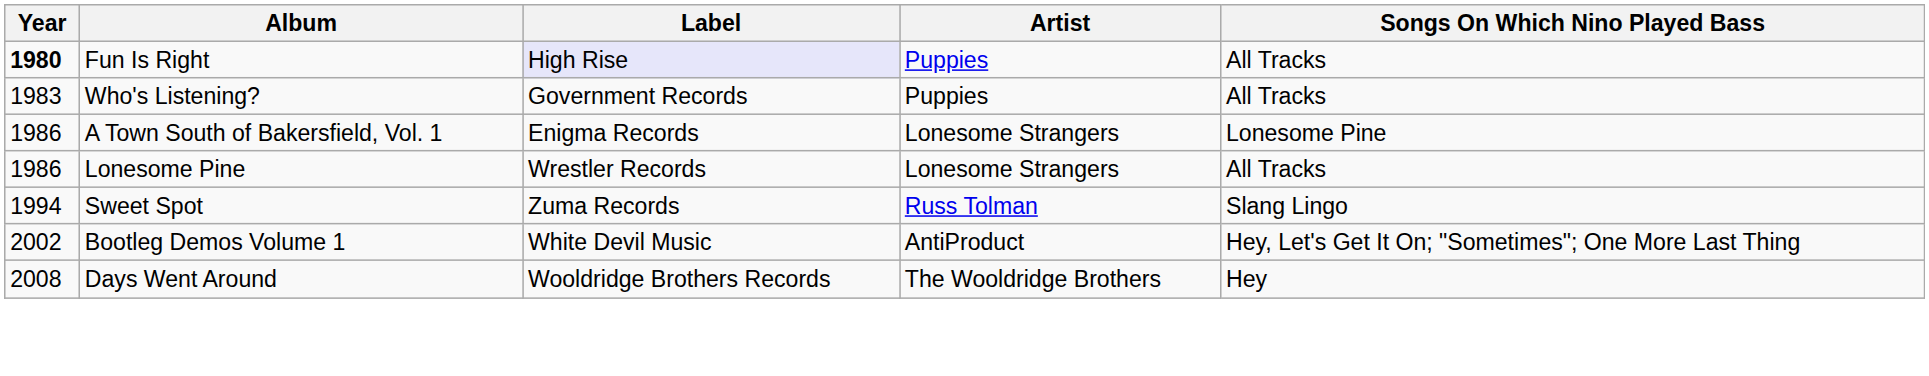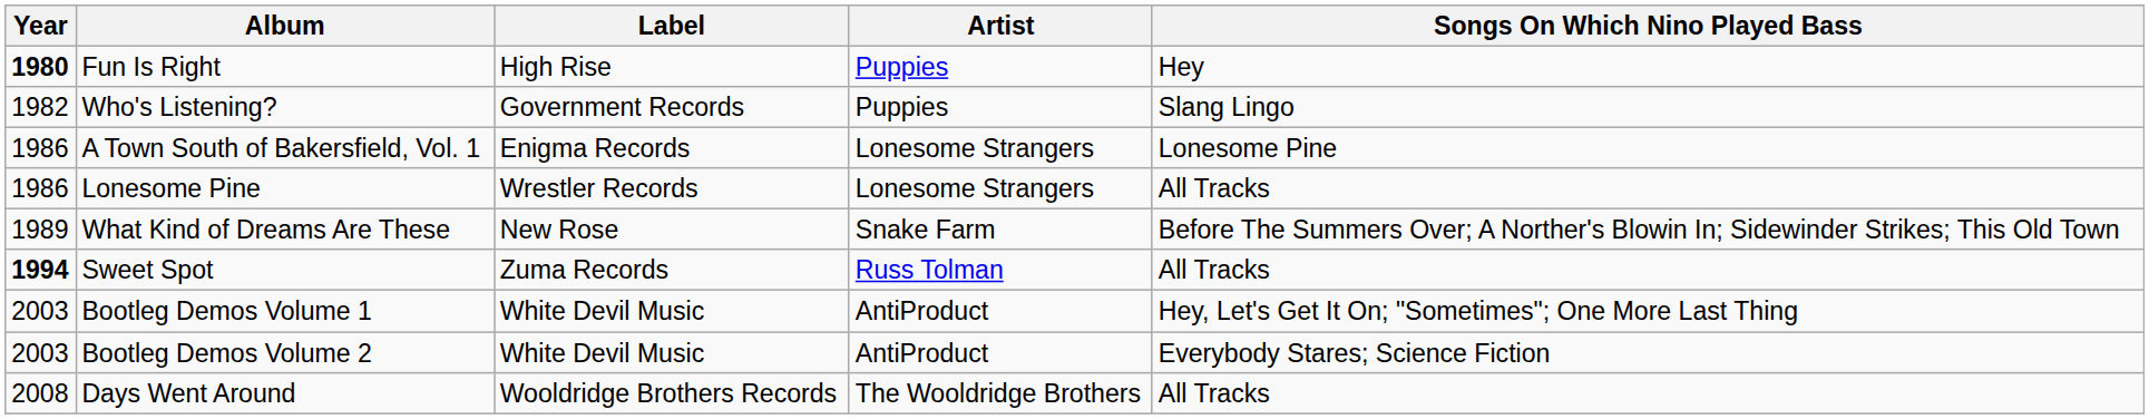Fun Is Right | Label: lavender background -> no background
Fun Is Right | Songs On Which Nino Played Bass: All Tracks -> Hey
Who's Listening? | Year: 1983 -> 1982
Who's Listening? | Songs On Which Nino Played Bass: All Tracks -> Slang Lingo
+ row: 1989 | What Kind of Dreams Are These | New Rose | Snake Farm | Before The Summers Over; A Norther's Blowin In; Sidewinder Strikes; This Old Town
Sweet Spot | Year: normal -> bold
Sweet Spot | Songs On Which Nino Played Bass: Slang Lingo -> All Tracks
Bootleg Demos Volume 1 | Year: 2002 -> 2003
+ row: 2003 | Bootleg Demos Volume 2 | White Devil Music | AntiProduct | Everybody Stares; Science Fiction
Days Went Around | Songs On Which Nino Played Bass: Hey -> All Tracks
